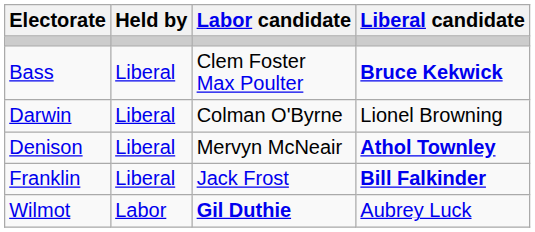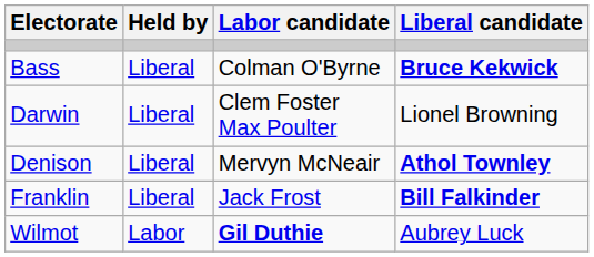Bass | Labor candidate: Clem Foster Max Poulter -> Colman O'Byrne
Darwin | Labor candidate: Colman O'Byrne -> Clem Foster Max Poulter
